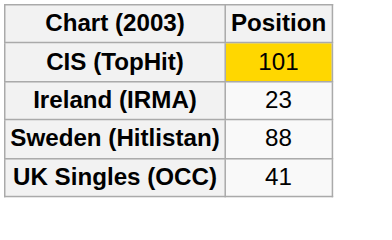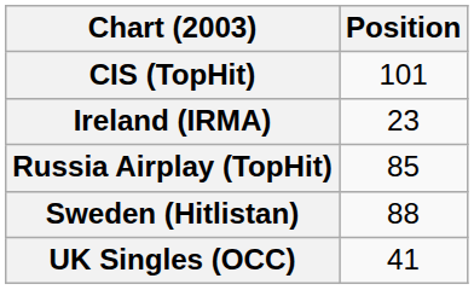CIS (TopHit) | Position: gold background -> no background
+ row: Russia Airplay (TopHit) | 85
